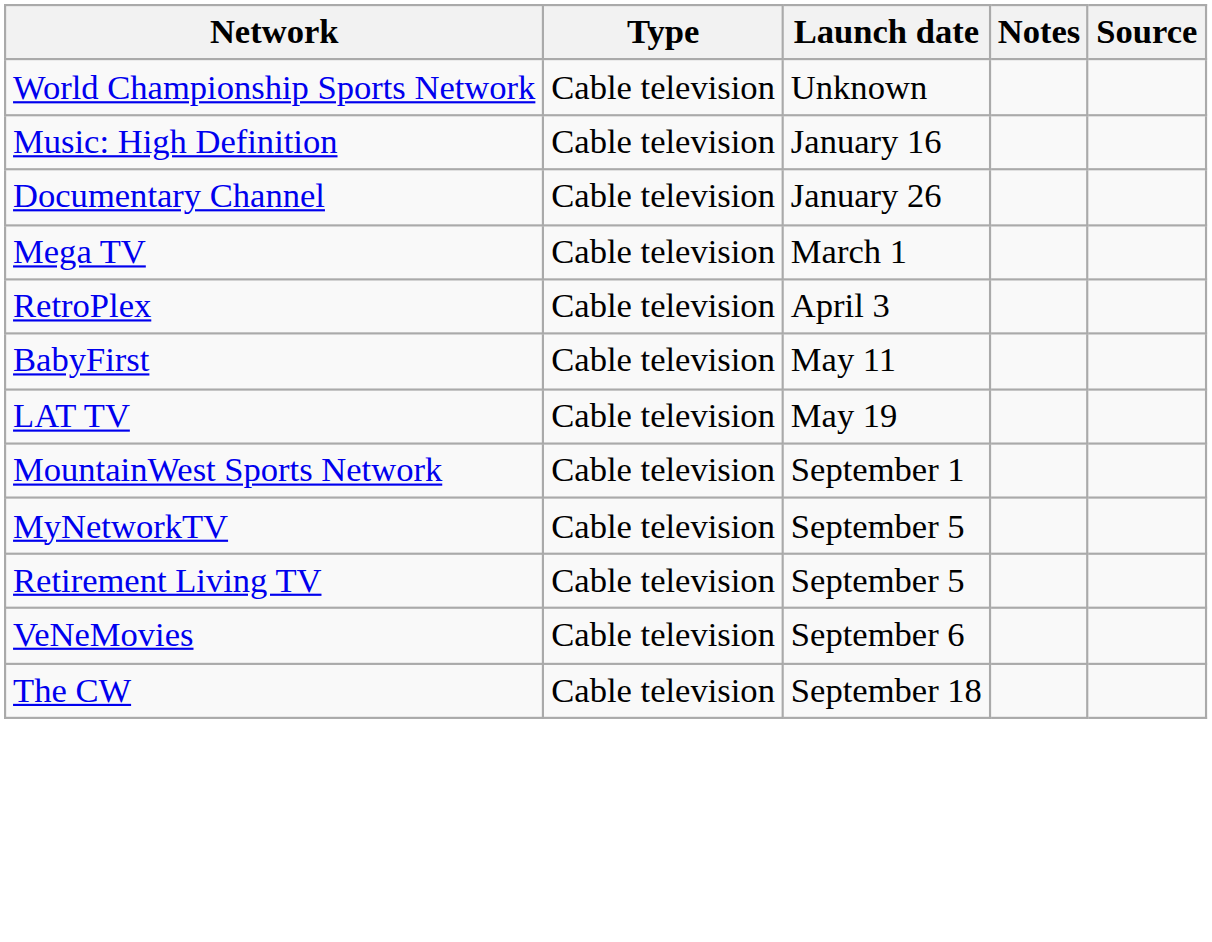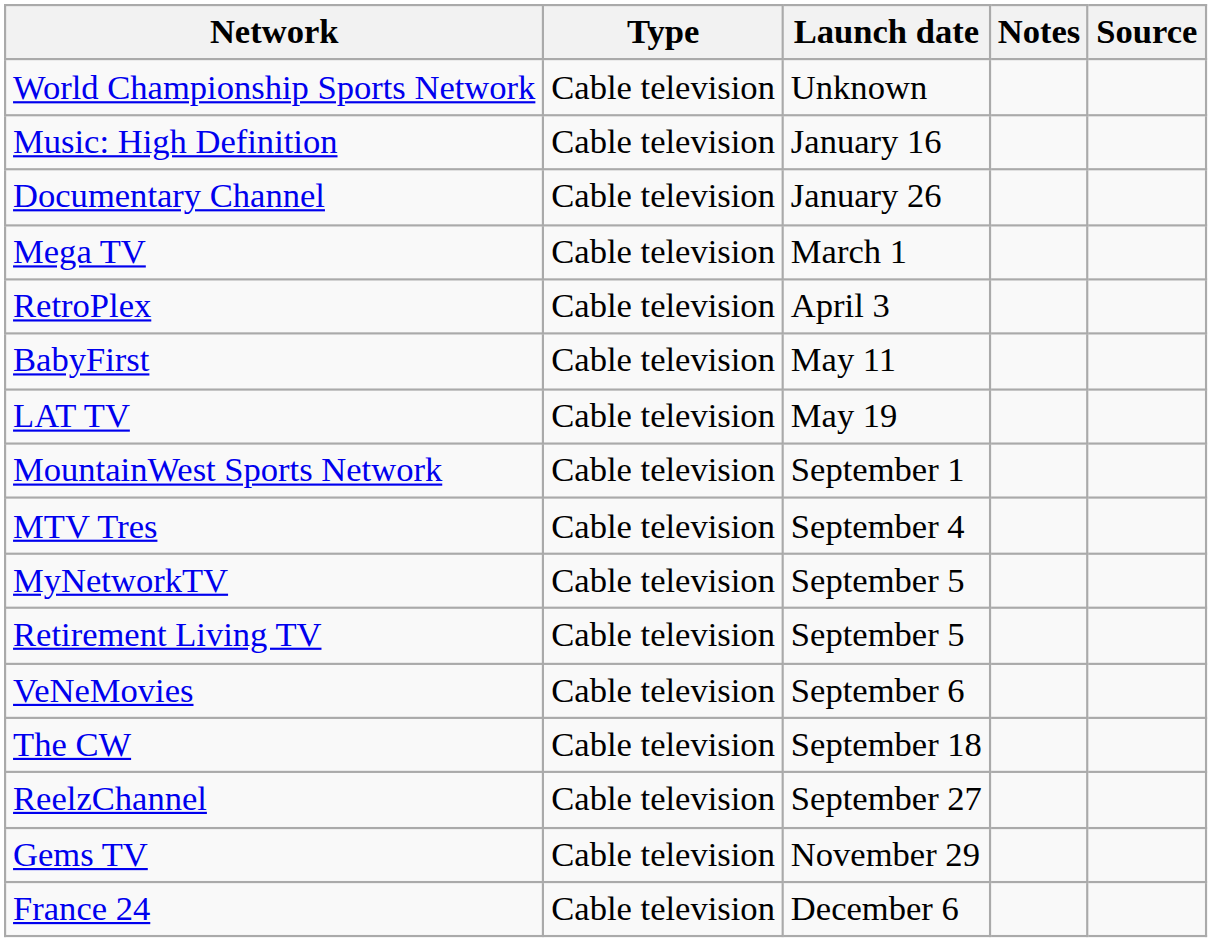+ row: MTV Tres | Cable television | September 4
+ row: ReelzChannel | Cable television | September 27
+ row: Gems TV | Cable television | November 29
+ row: France 24 | Cable television | December 6
